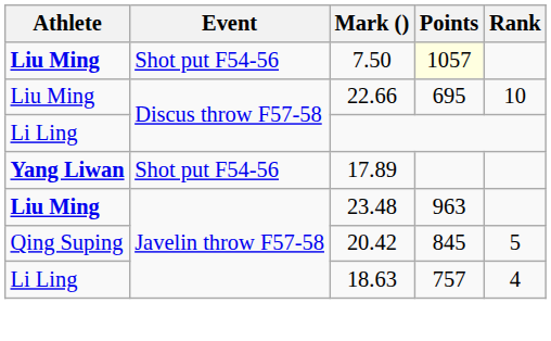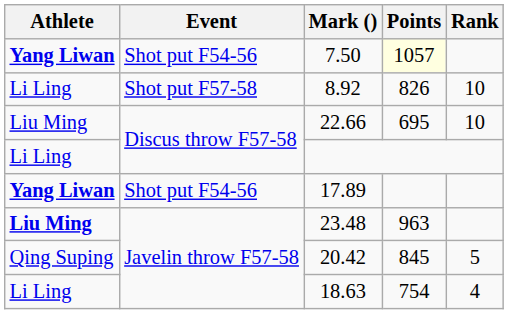7.50 | Athlete: Liu Ming -> Yang Liwan
+ row: Li Ling | Shot put F57-58 | 8.92 | 826 | 10
18.63 | Points: 757 -> 754
